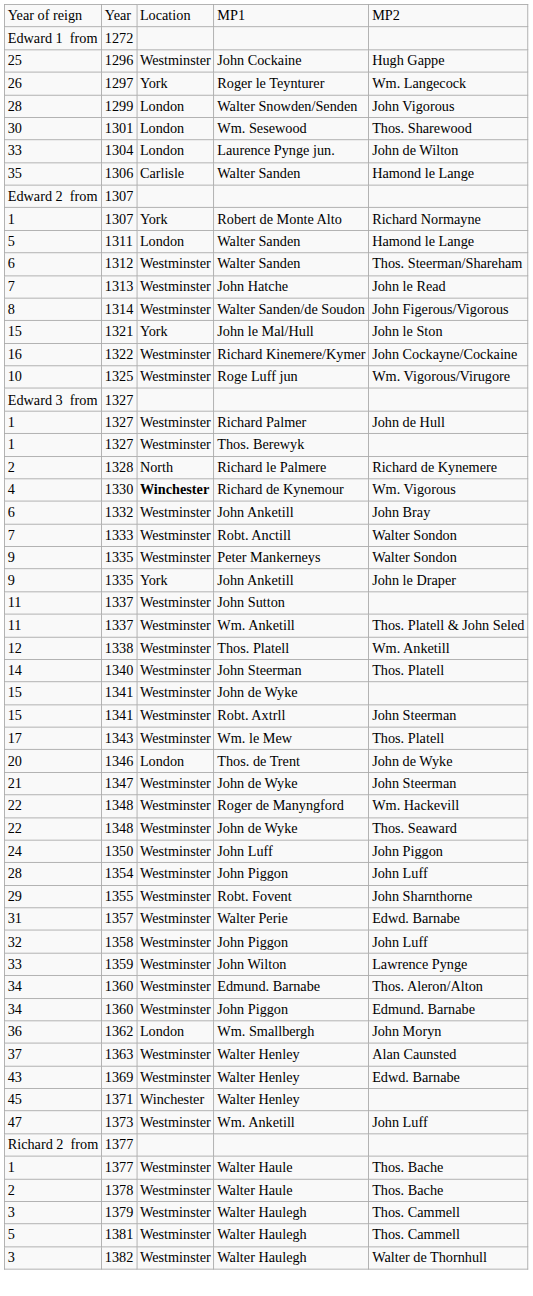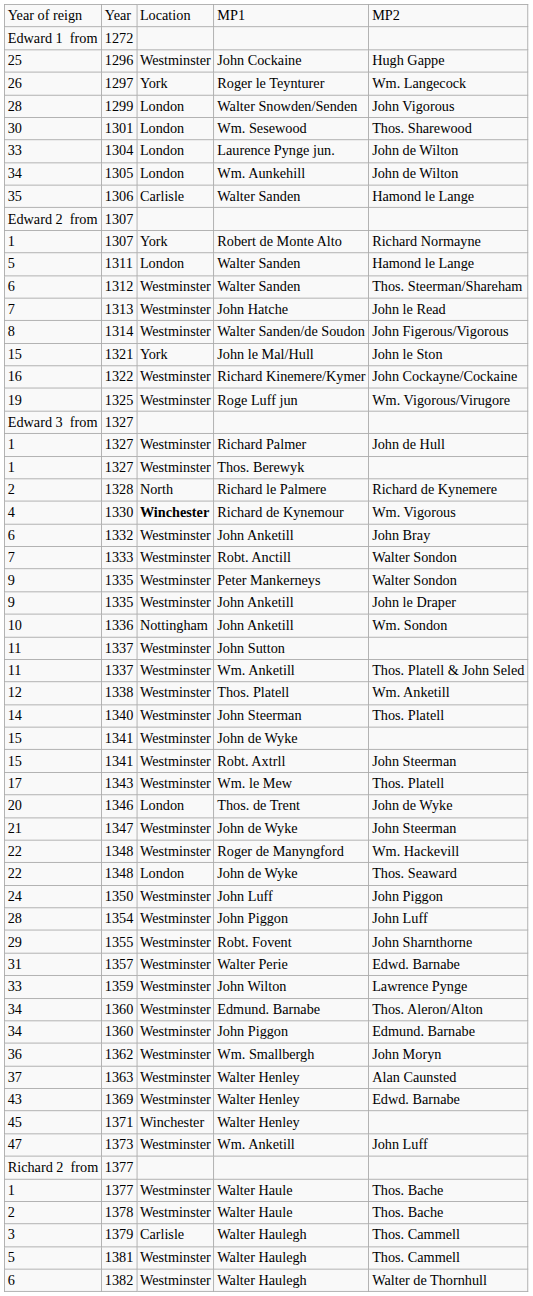+ row: 34 | 1305 | London | Wm. Aunkehill | John de Wilton
1325 | column 1: 10 -> 19
1335 / John Anketill | column 3: York -> Westminster
+ row: 10 | 1336 | Nottingham | John Anketill | Wm. Sondon
1348 / John de Wyke | column 3: Westminster -> London
- row: 32 | 1358 | Westminster | John Piggon | John Luff
1362 | column 3: London -> Westminster
1379 | column 3: Westminster -> Carlisle
1382 | column 1: 3 -> 6
